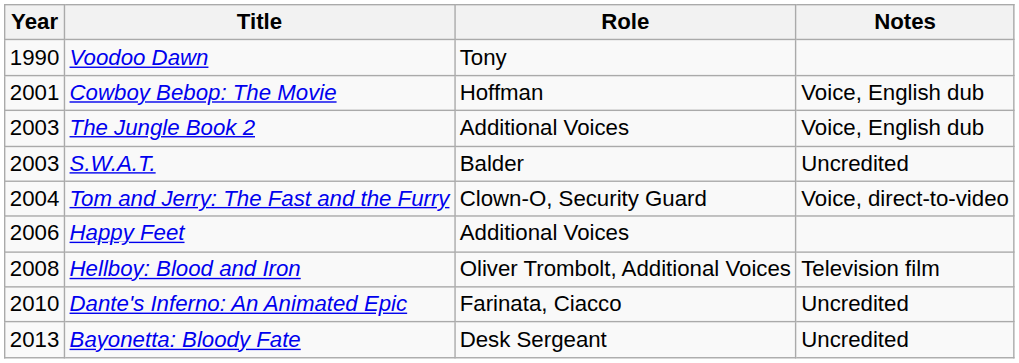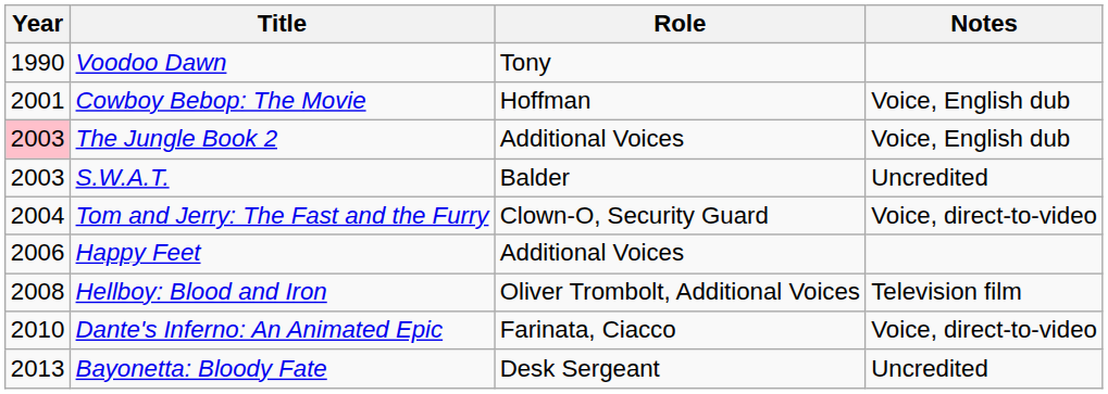The Jungle Book 2 | Year: no background -> pink background
Dante's Inferno: An Animated Epic | Notes: Uncredited -> Voice, direct-to-video
